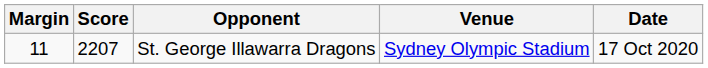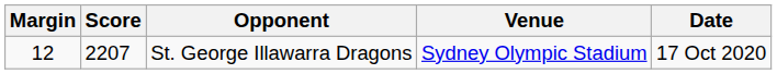St. George Illawarra Dragons | Margin: 11 -> 12
